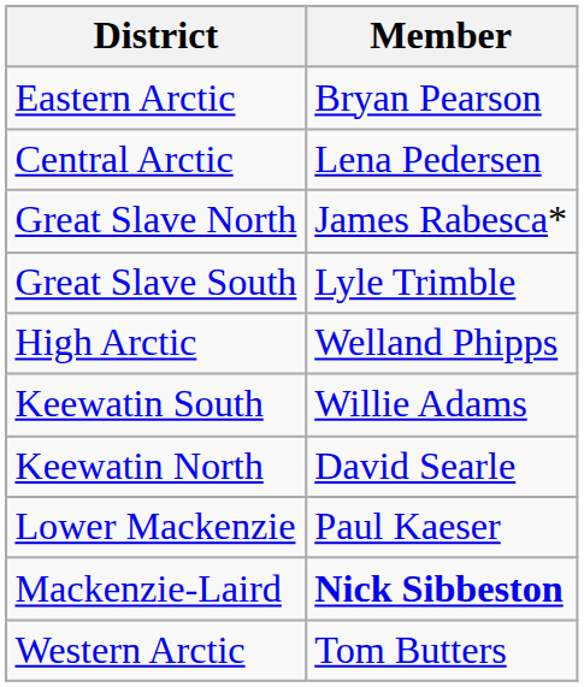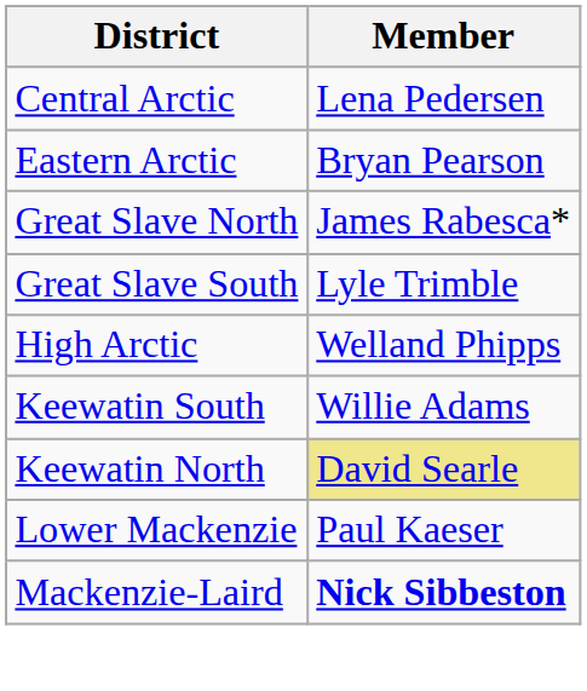rows swapped: Central Arctic <-> Eastern Arctic
Keewatin North | Member: no background -> khaki background
- row: Western Arctic | Tom Butters
